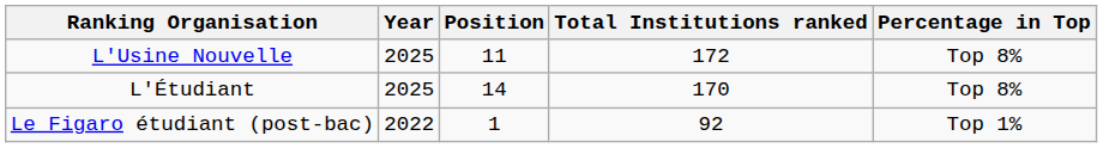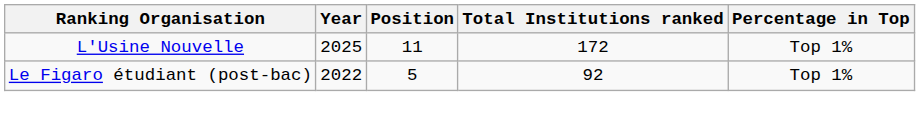L'Usine Nouvelle | Percentage in Top: Top 8% -> Top 1%
- row: L'Étudiant | 2025 | 14 | 170 | Top 8%
Le Figaro étudiant (post-bac) | Position: 1 -> 5
